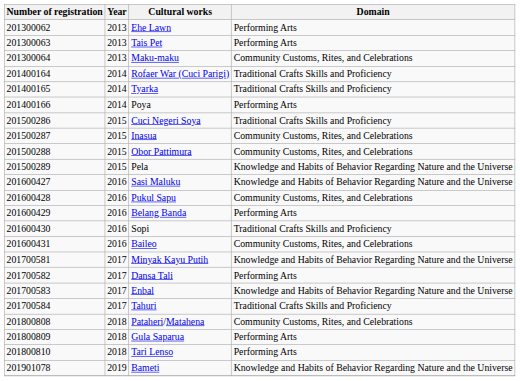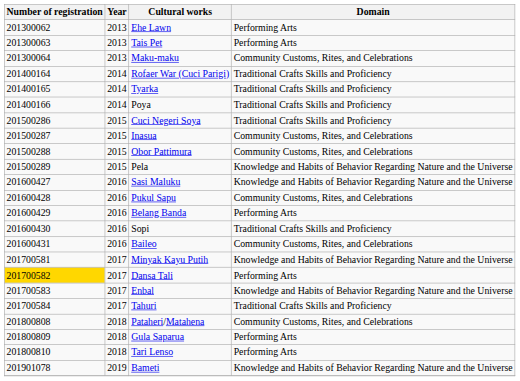Poya | Domain: Performing Arts -> Traditional Crafts Skills and Proficiency
Dansa Tali | Number of registration: no background -> gold background
